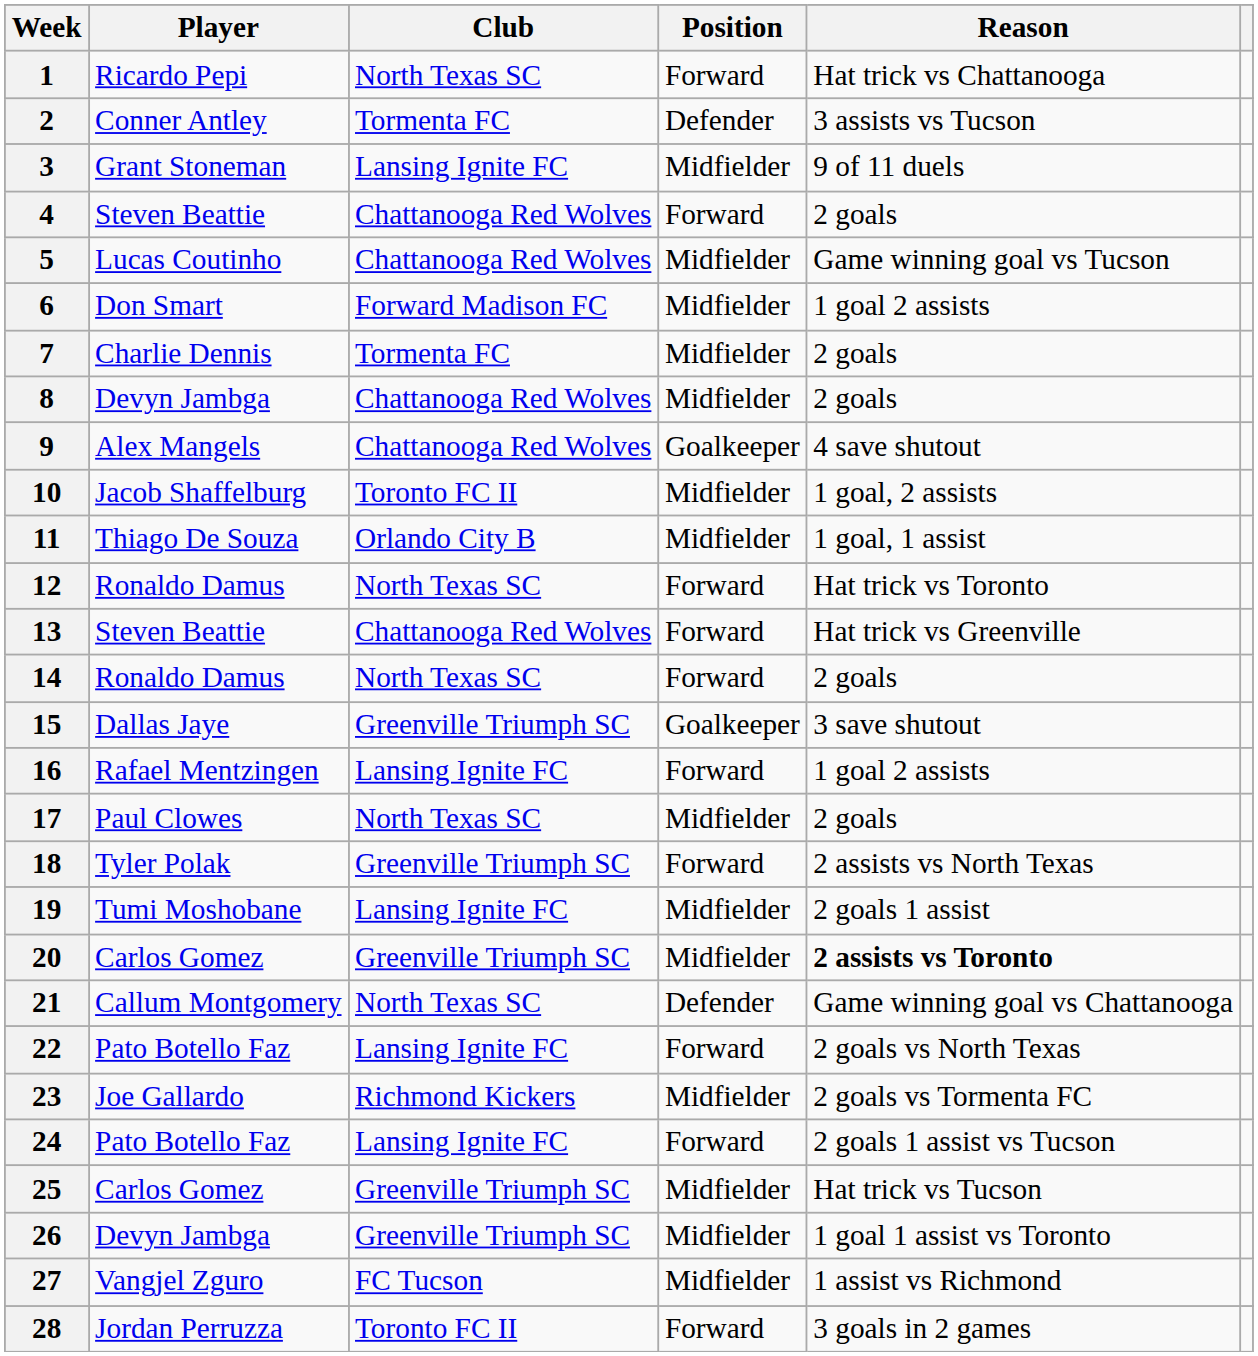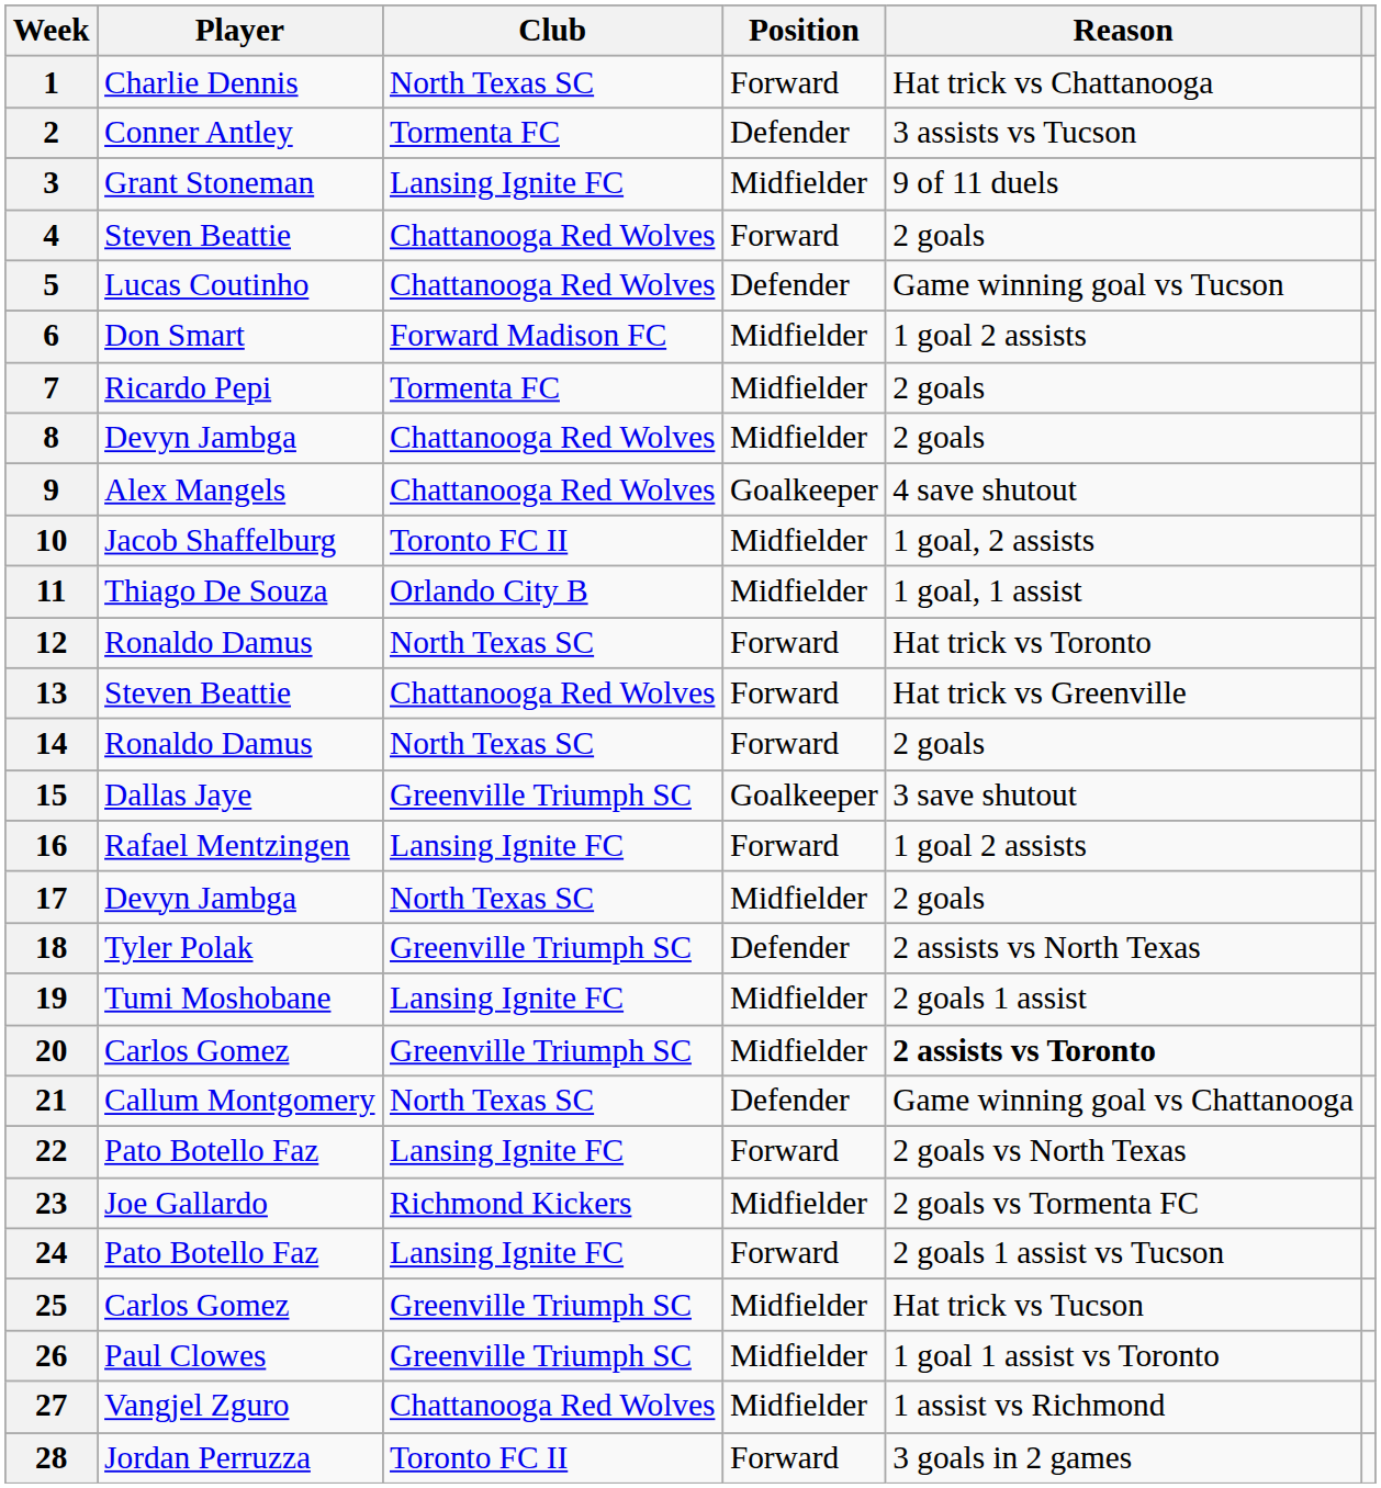1 | Player: Ricardo Pepi -> Charlie Dennis
5 | Position: Midfielder -> Defender
7 | Player: Charlie Dennis -> Ricardo Pepi
17 | Player: Paul Clowes -> Devyn Jambga
18 | Position: Forward -> Defender
26 | Player: Devyn Jambga -> Paul Clowes
27 | Club: FC Tucson -> Chattanooga Red Wolves
